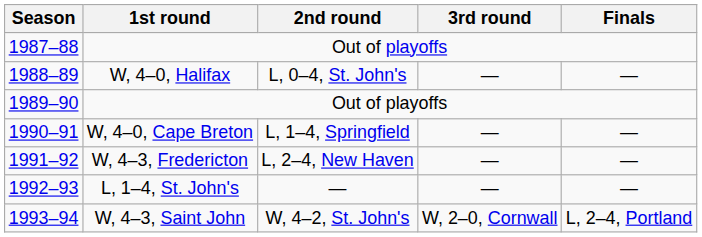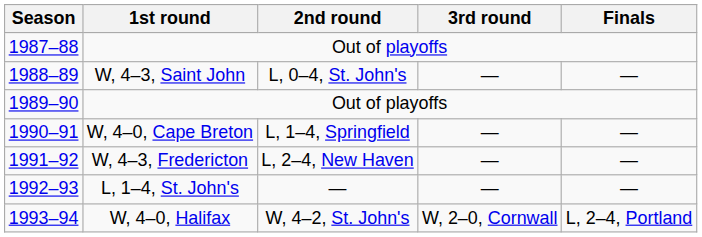1988–89 | 1st round: W, 4–0, Halifax -> W, 4–3, Saint John
1993–94 | 1st round: W, 4–3, Saint John -> W, 4–0, Halifax
